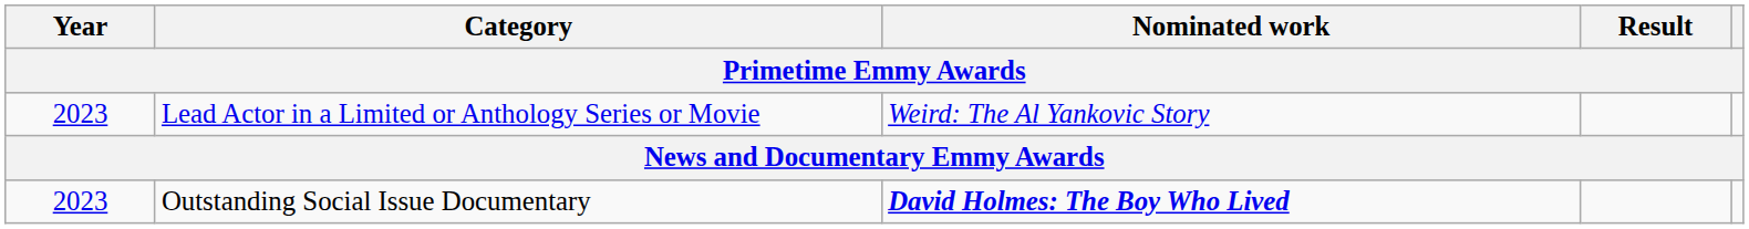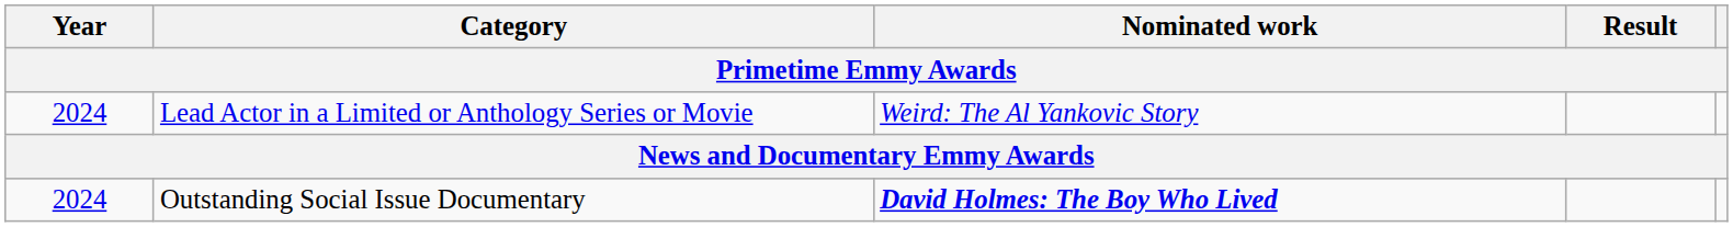Lead Actor in a Limited or Anthology Series or Movie | Year: 2023 -> 2024
Outstanding Social Issue Documentary | Year: 2023 -> 2024
